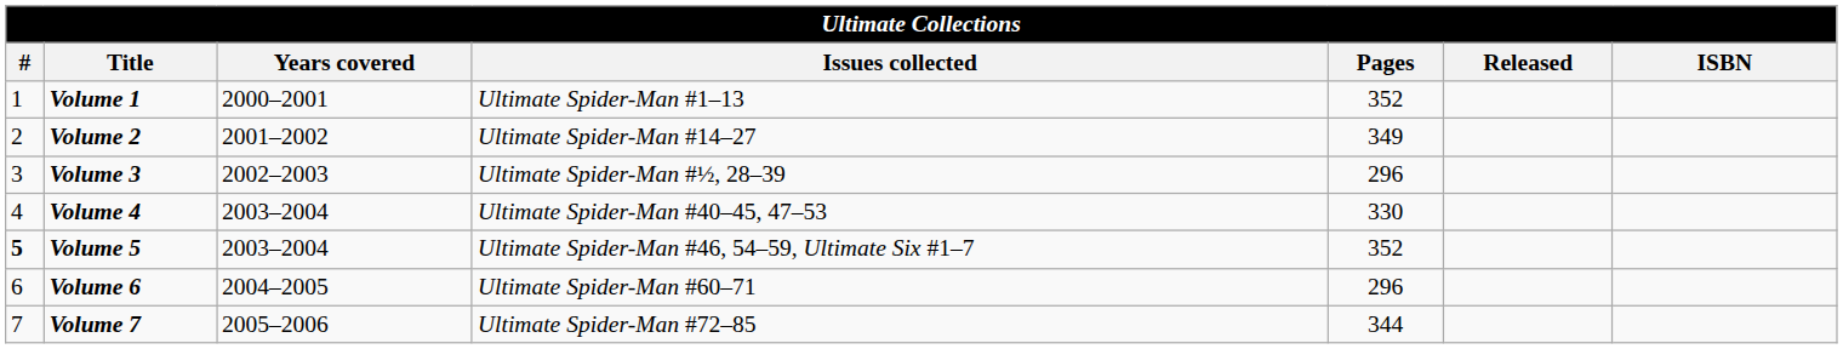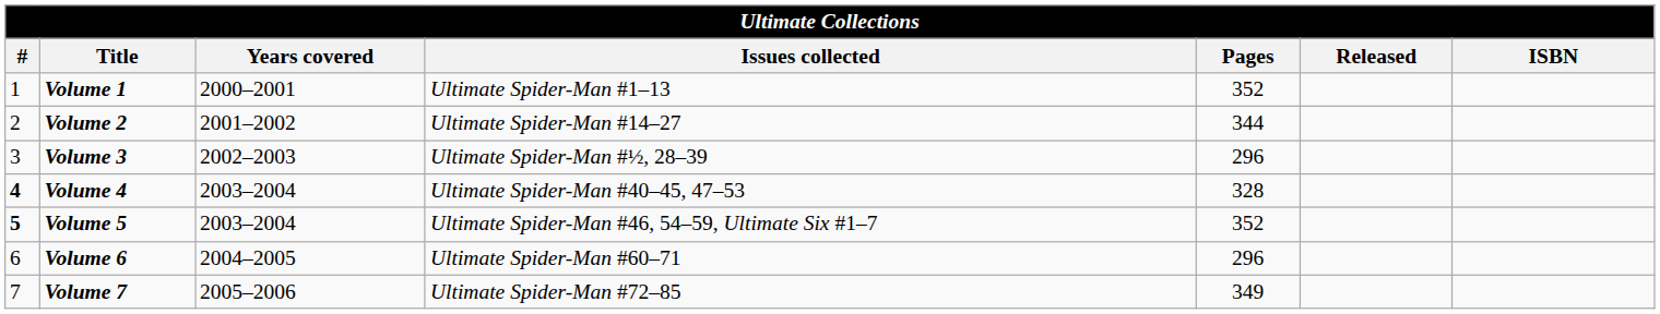Volume 2 | Pages: 349 -> 344
Volume 4 | #: normal -> bold
Volume 4 | Pages: 330 -> 328
Volume 7 | Pages: 344 -> 349
